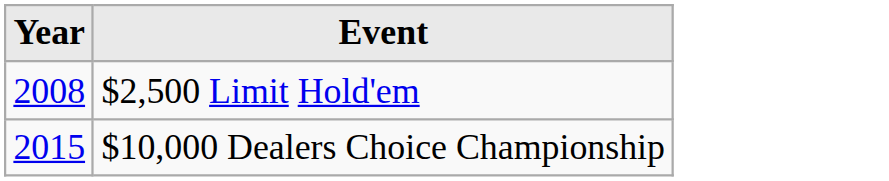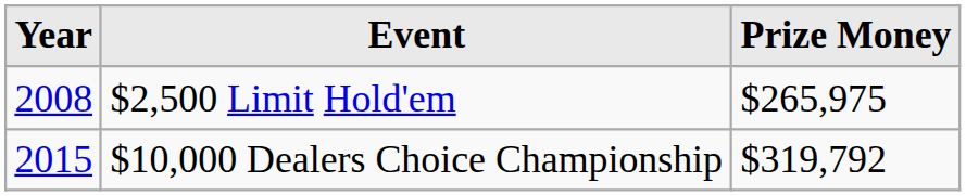+ column: Prize Money | $265,975 | $319,792
